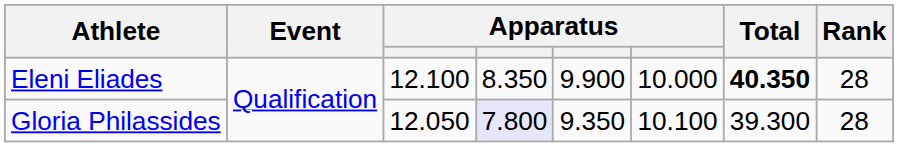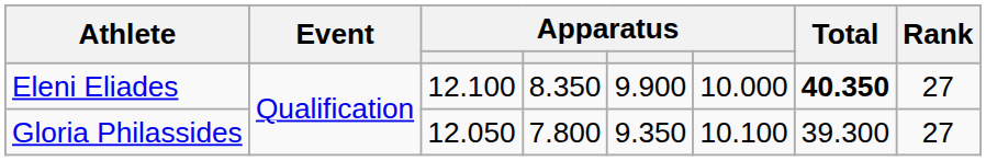Eleni Eliades | Rank: 28 -> 27
Gloria Philassides | column 4: lavender background -> no background
Gloria Philassides | Rank: 28 -> 27
